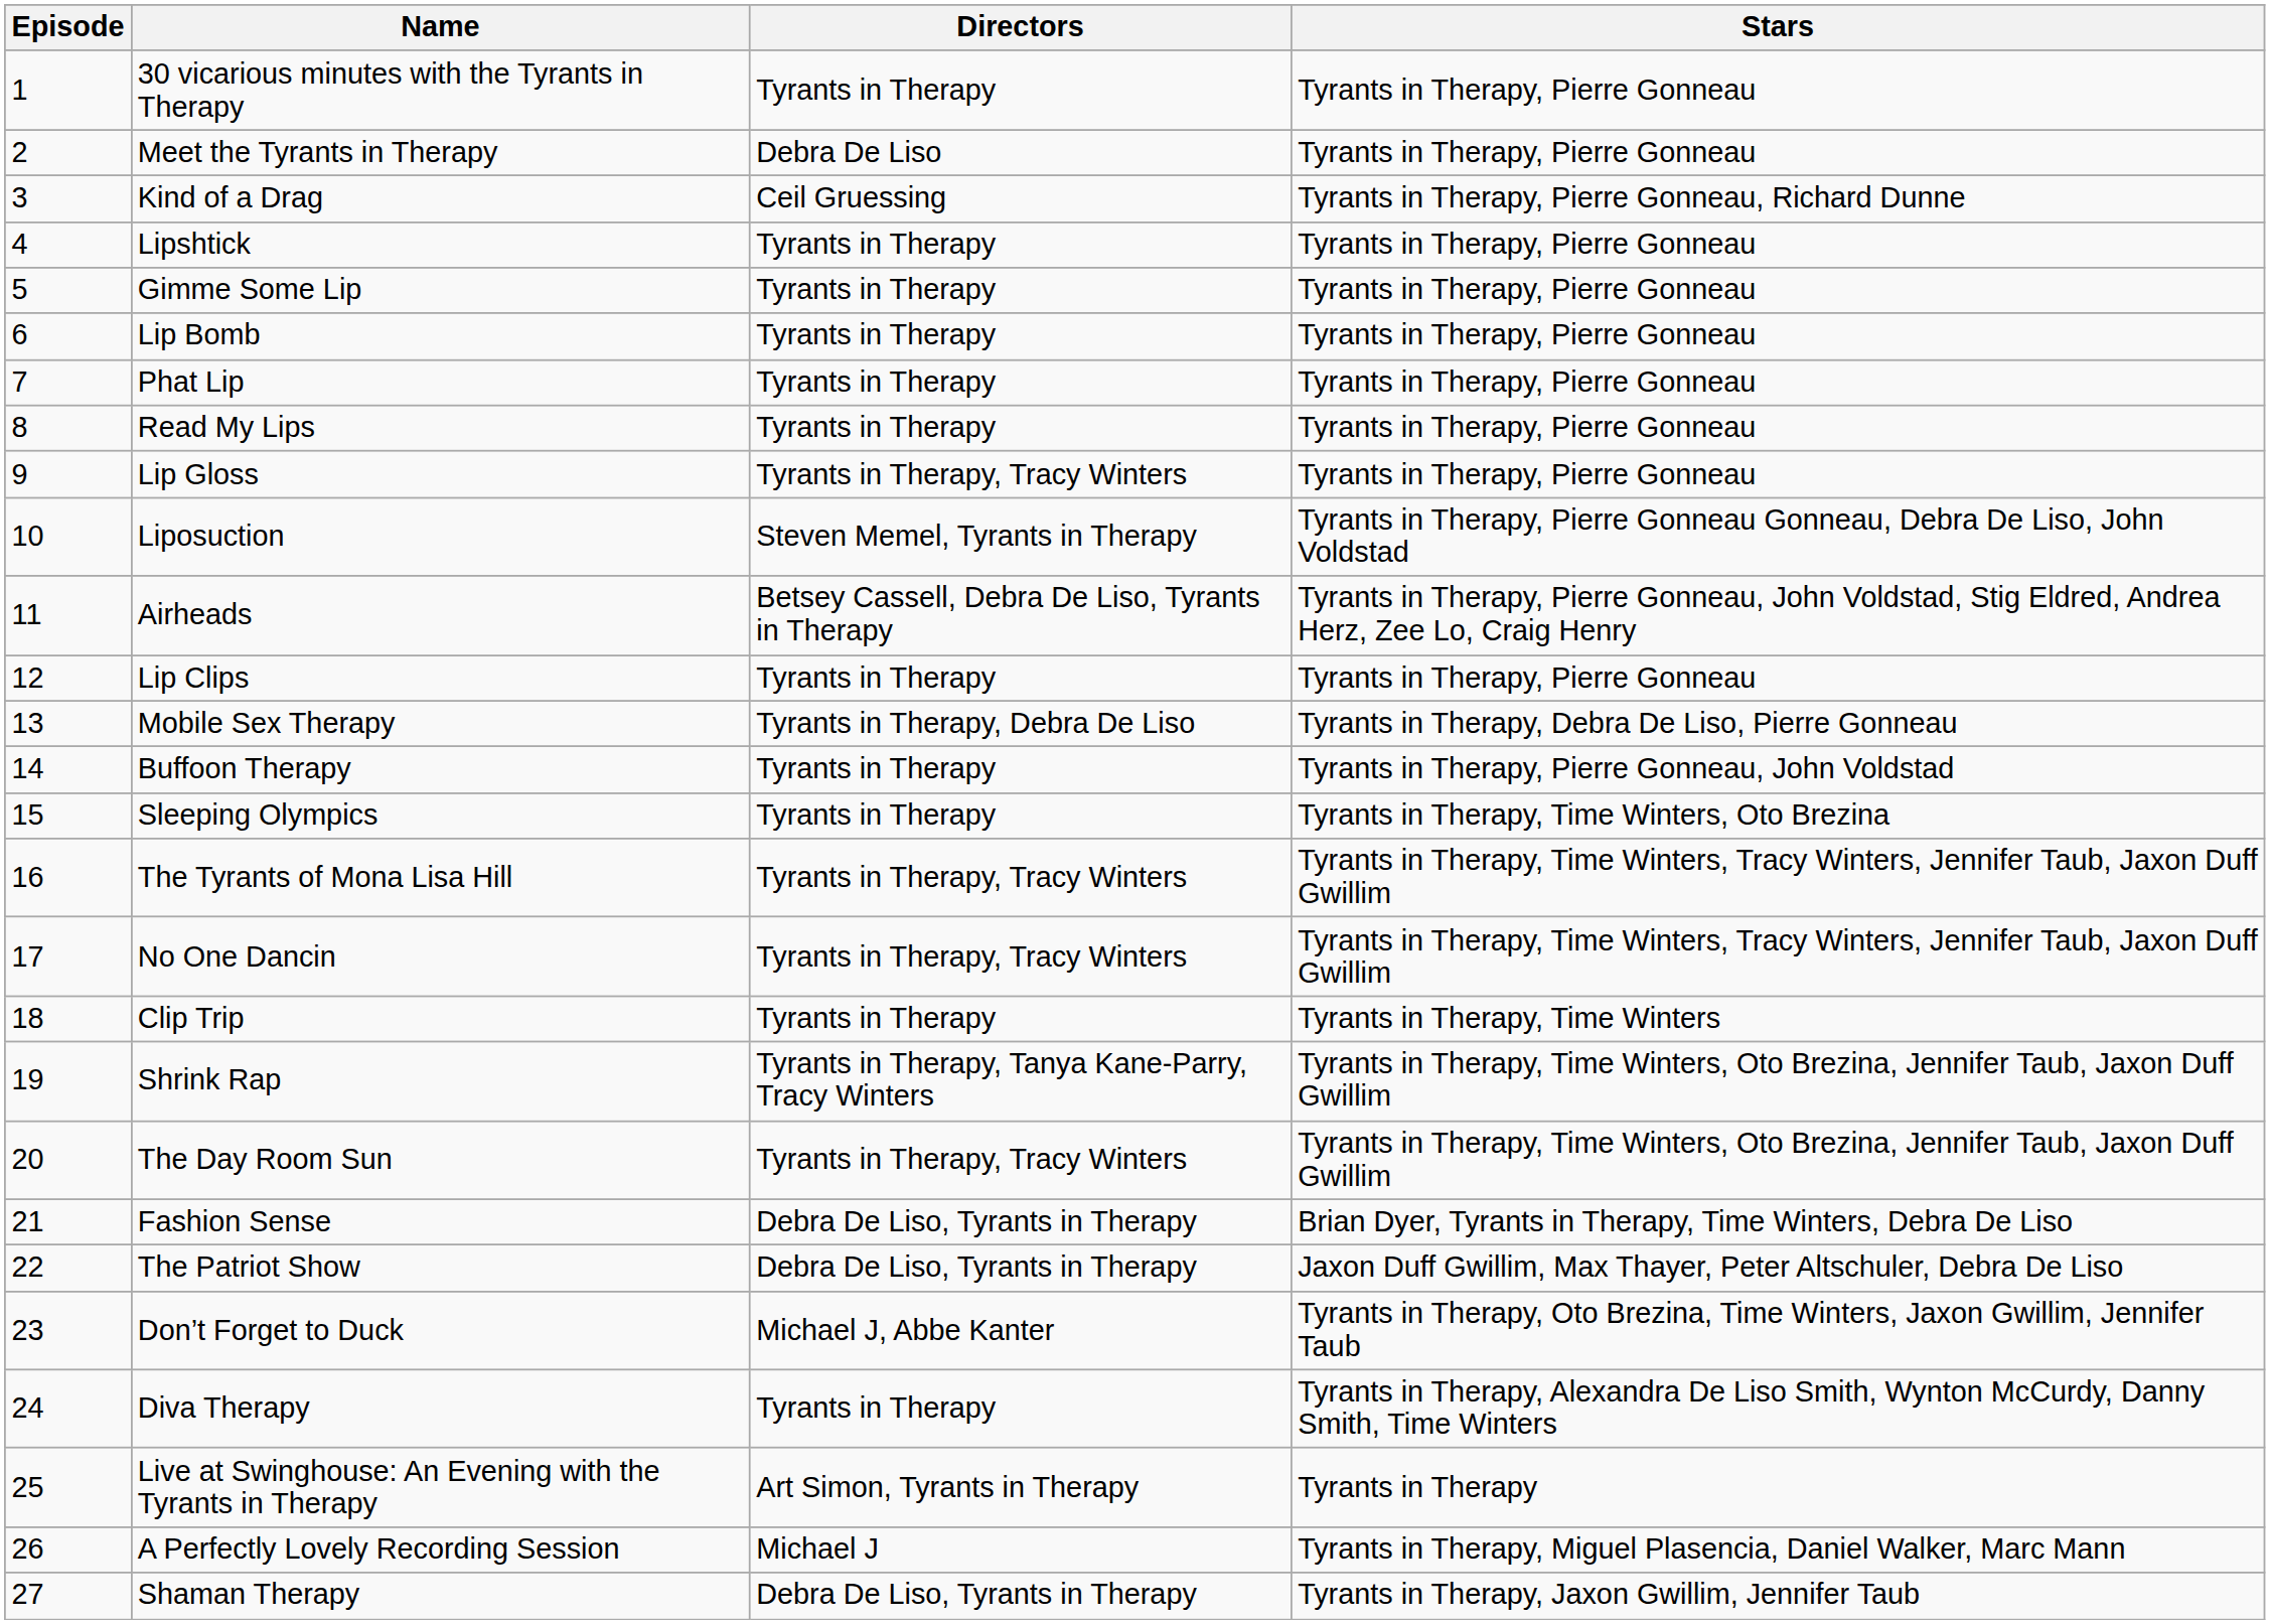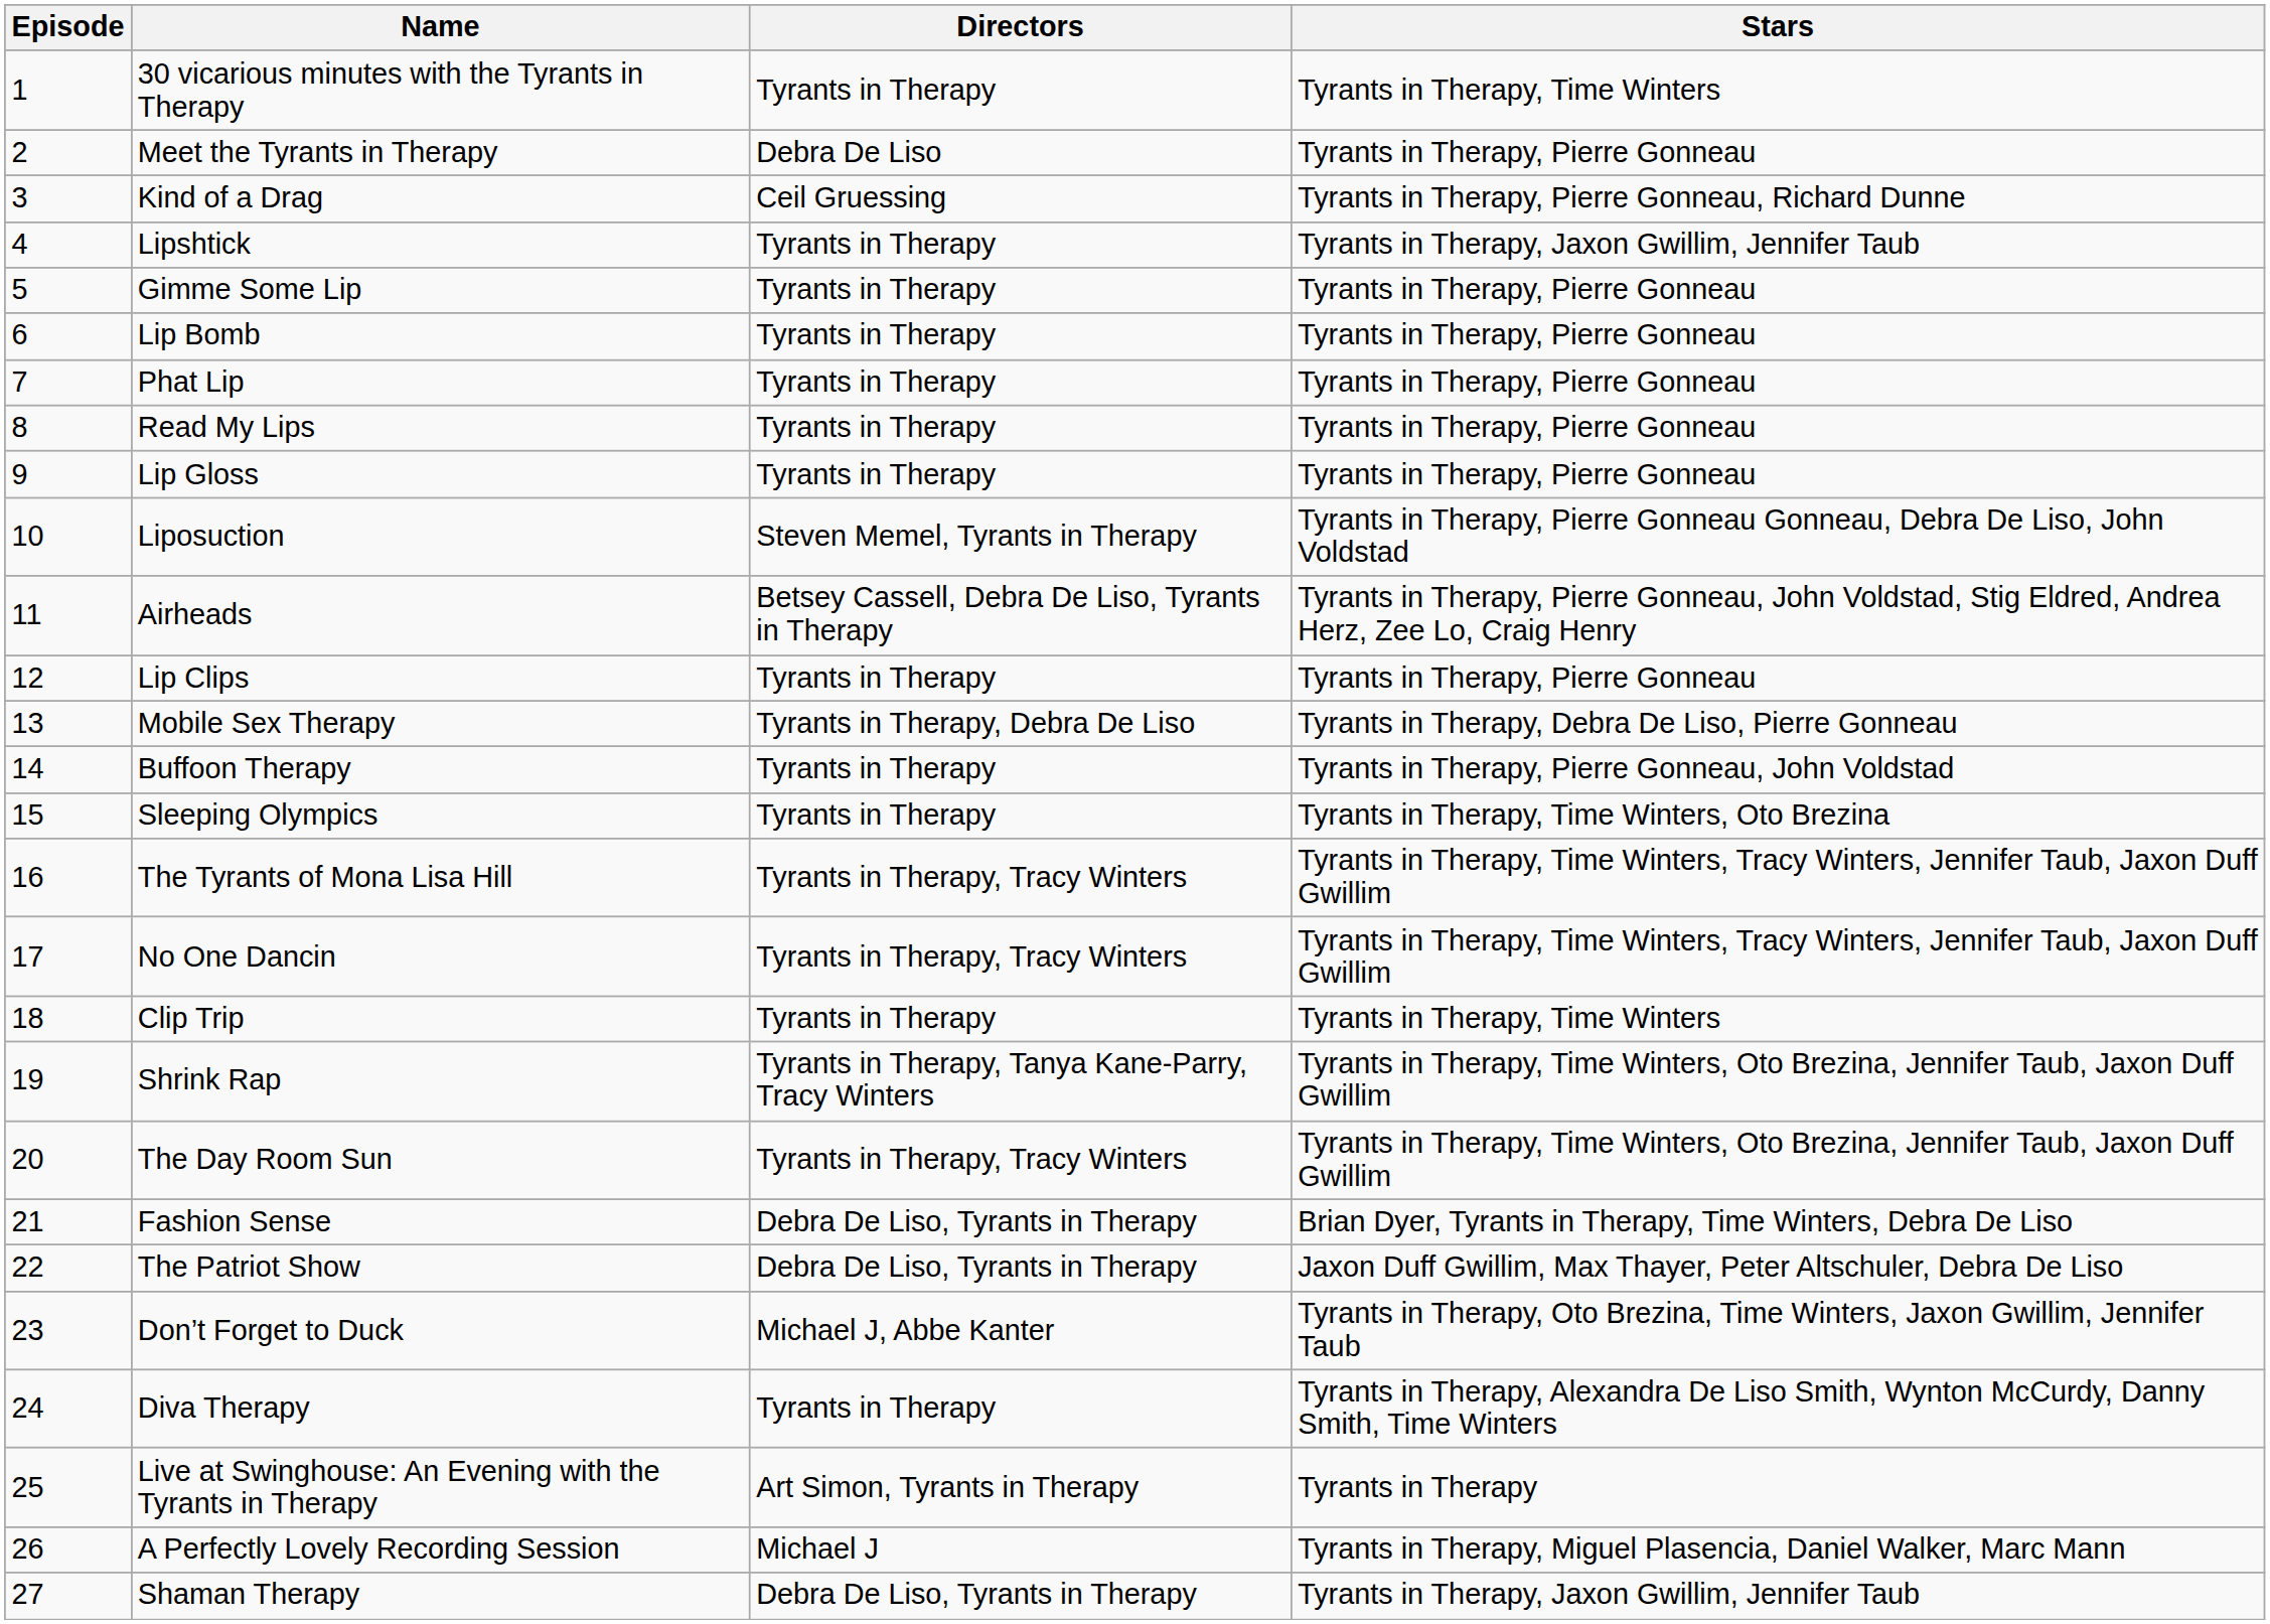30 vicarious minutes with the Tyrants in Therapy | Stars: Tyrants in Therapy, Pierre Gonneau -> Tyrants in Therapy, Time Winters
Lipshtick | Stars: Tyrants in Therapy, Pierre Gonneau -> Tyrants in Therapy, Jaxon Gwillim, Jennifer Taub
Lip Gloss | Directors: Tyrants in Therapy, Tracy Winters -> Tyrants in Therapy
